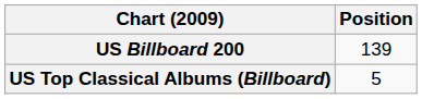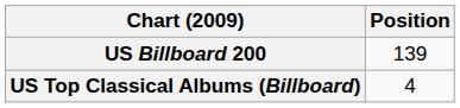US Top Classical Albums (Billboard) | Position: 5 -> 4
